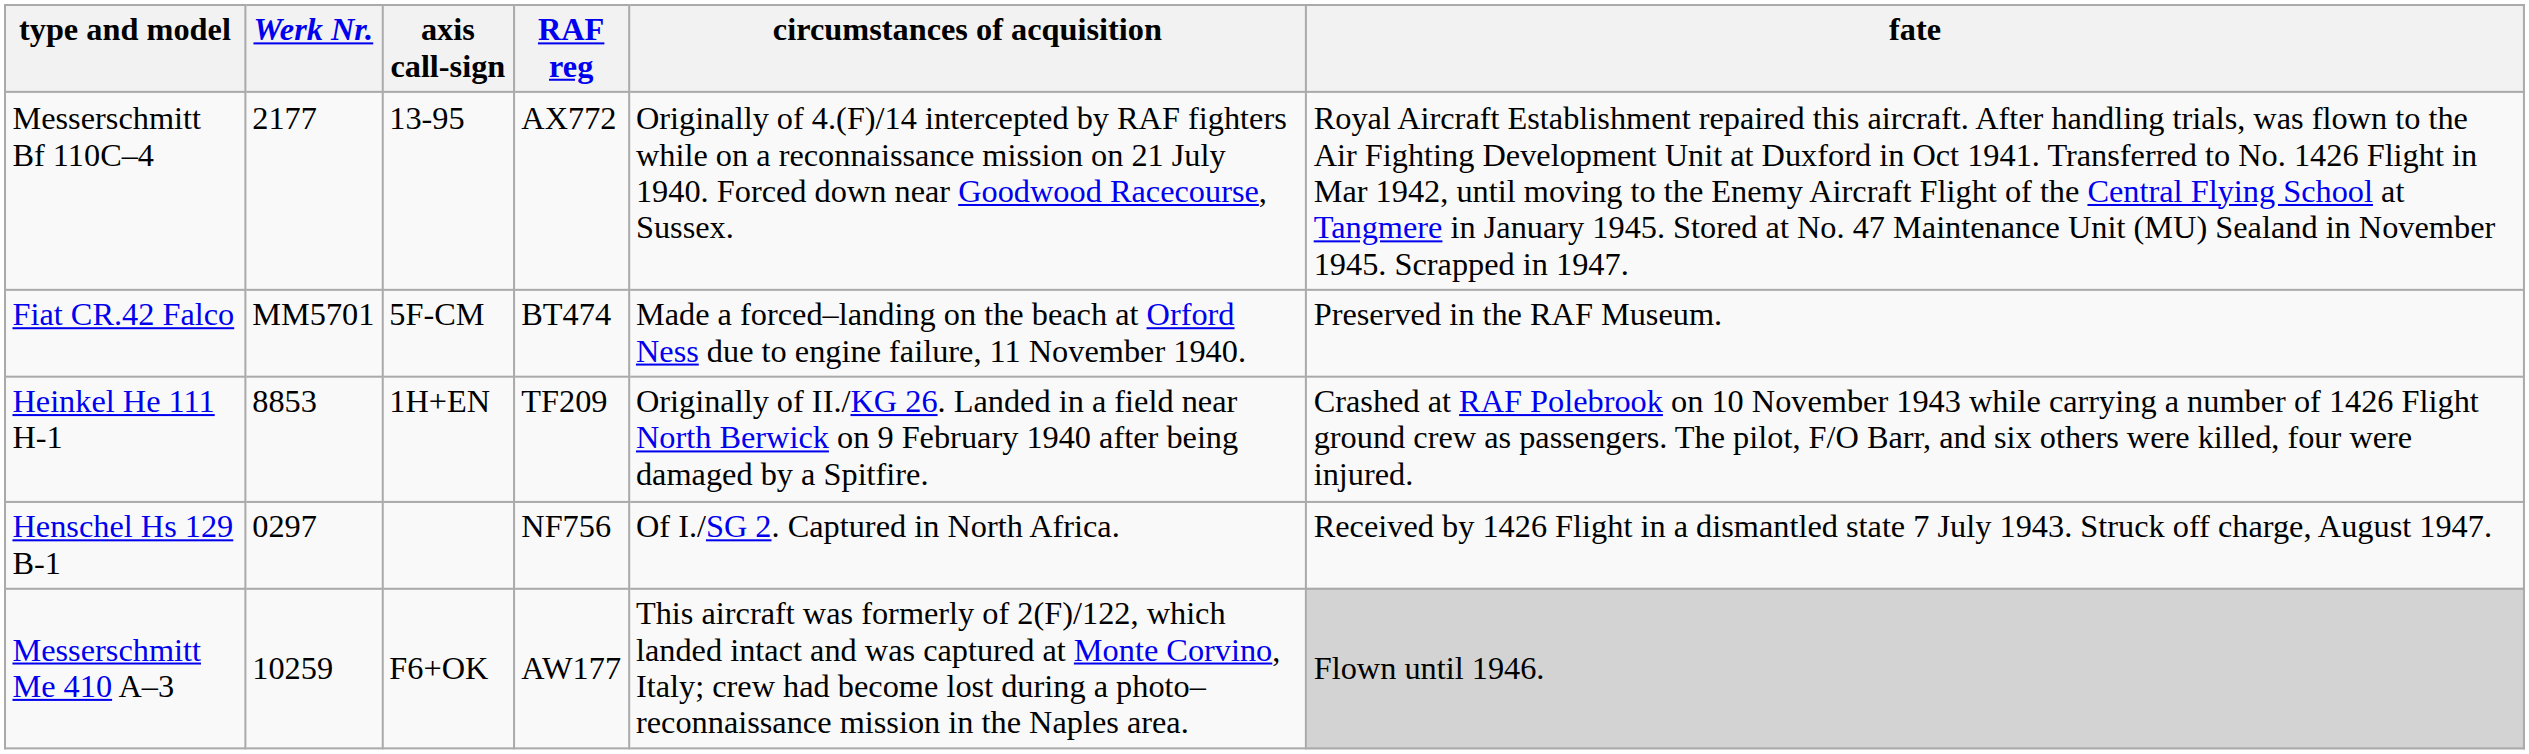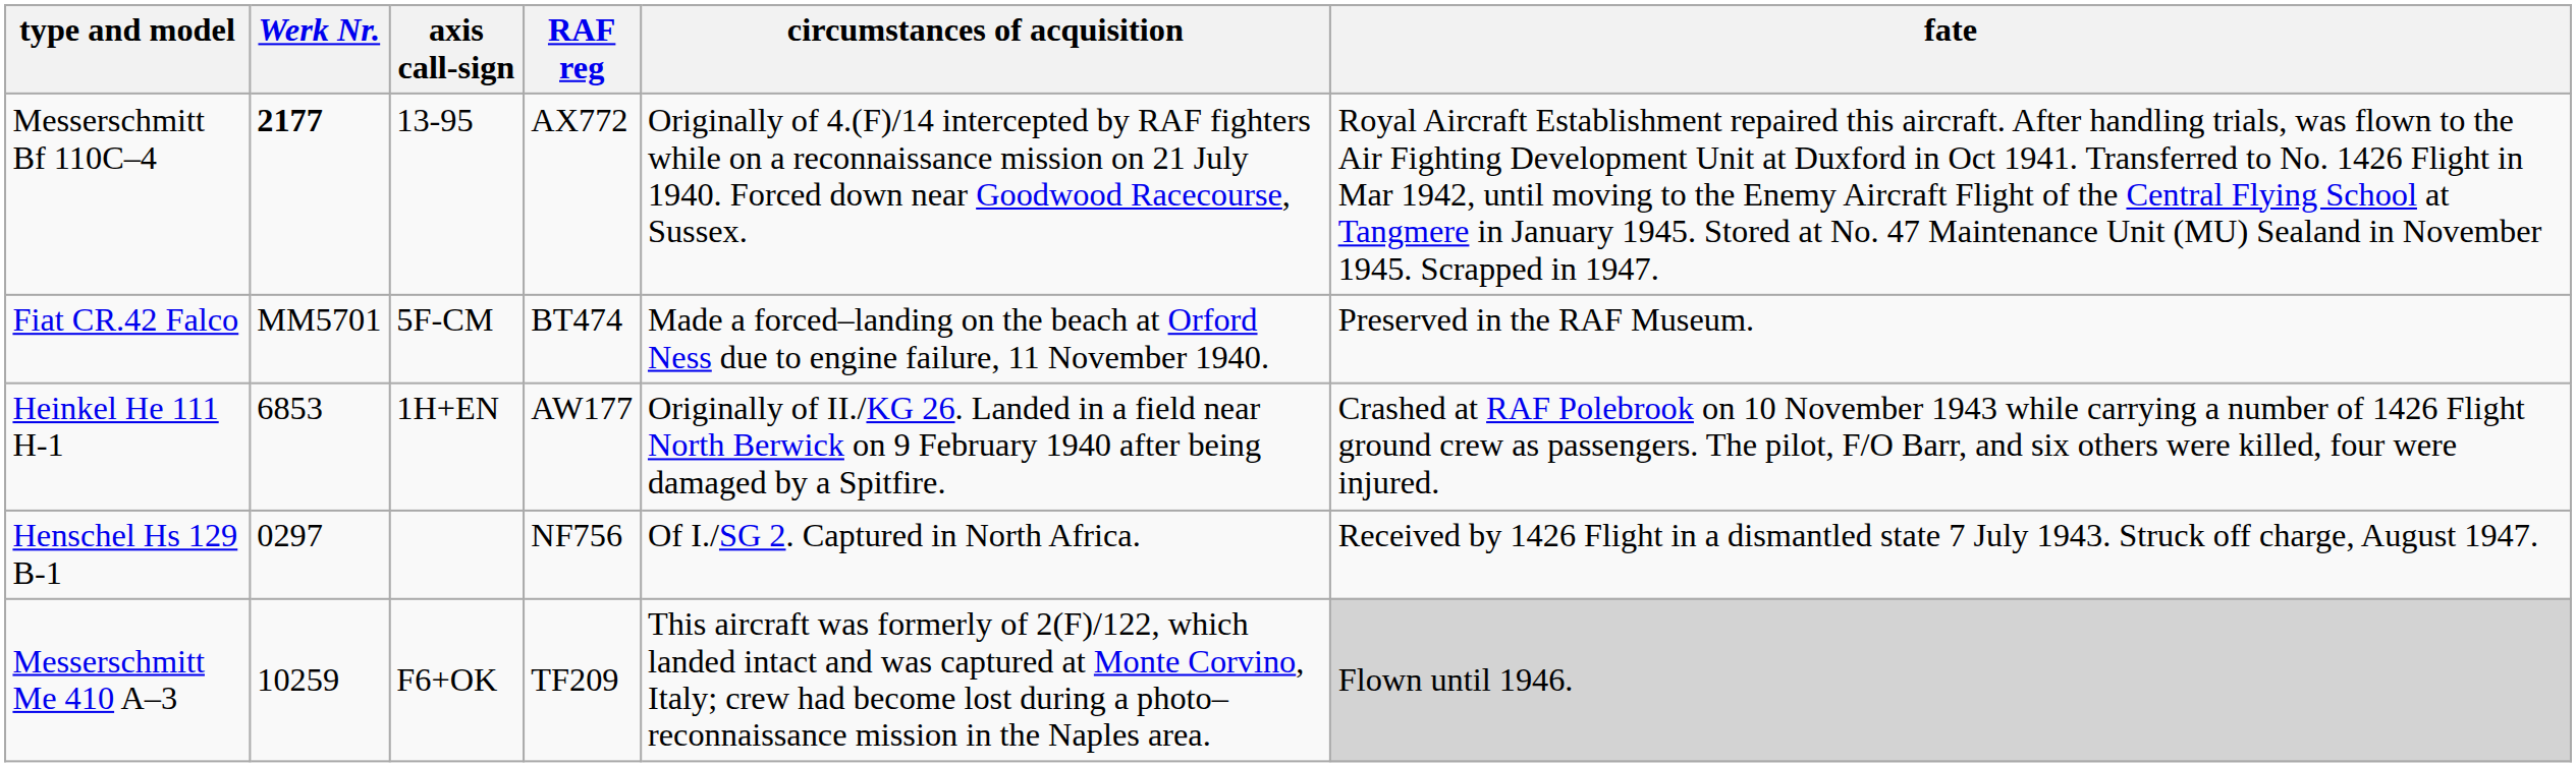Messerschmitt Bf 110C–4 | Werk Nr.: normal -> bold
Heinkel He 111 H-1 | Werk Nr.: 8853 -> 6853
Heinkel He 111 H-1 | RAF reg: TF209 -> AW177
Messerschmitt Me 410 A–3 | RAF reg: AW177 -> TF209
